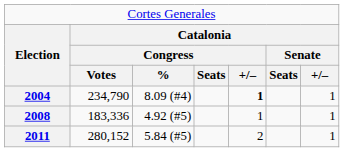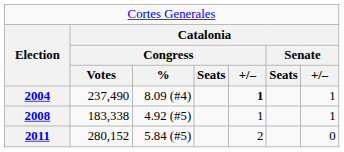2004 | column 2: 234,790 -> 237,490
2008 | column 2: 183,336 -> 183,338
2011 | column 7: 1 -> 0
